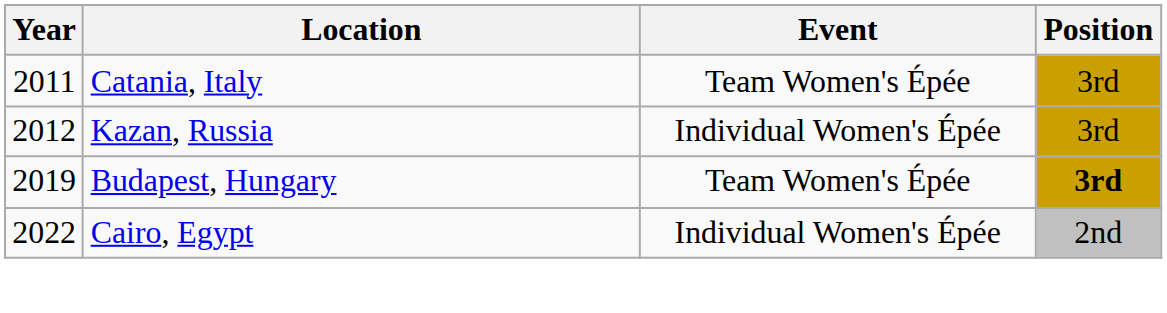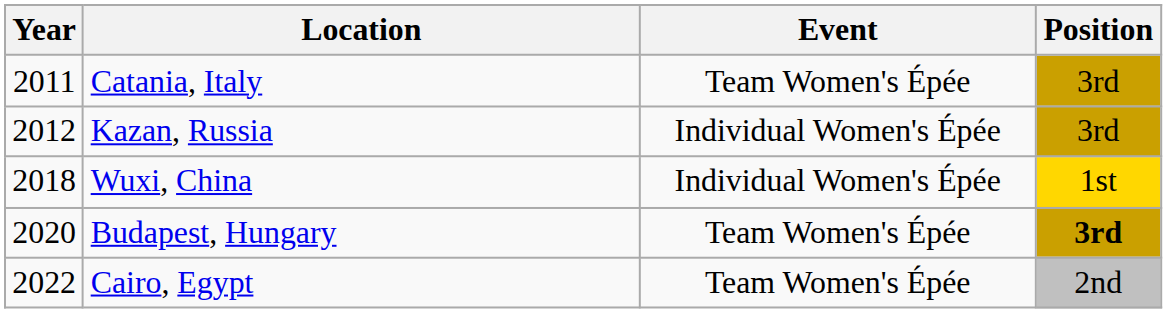+ row: 2018 | Wuxi, China | Individual Women's Épée | 1st
Budapest, Hungary | Year: 2019 -> 2020
Cairo, Egypt | Event: Individual Women's Épée -> Team Women's Épée
